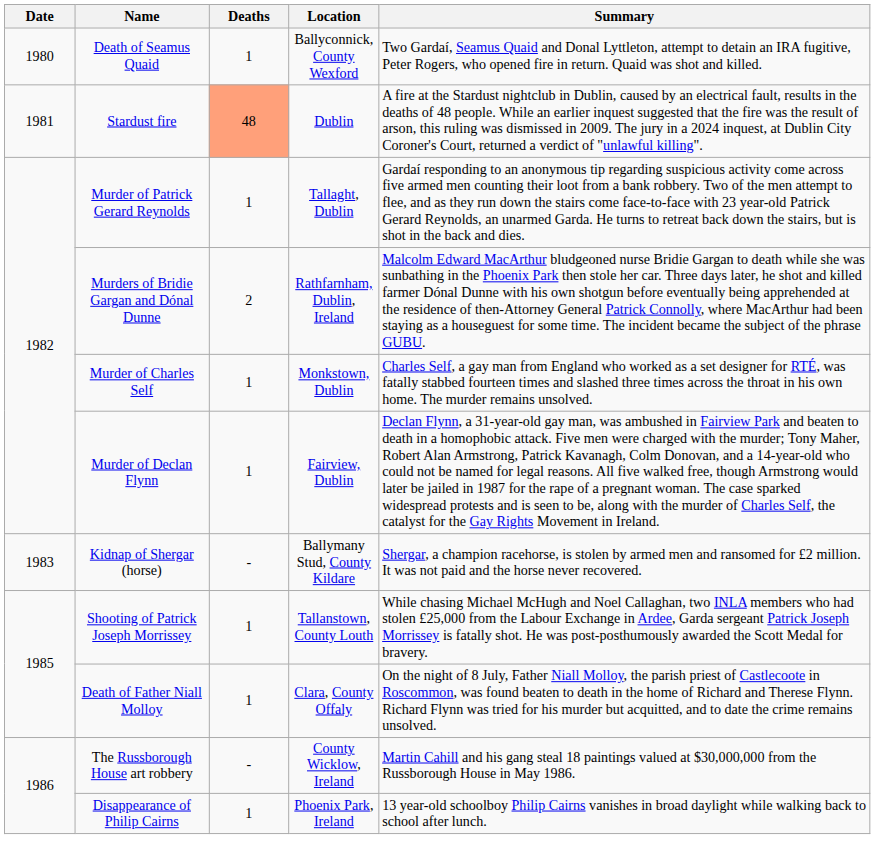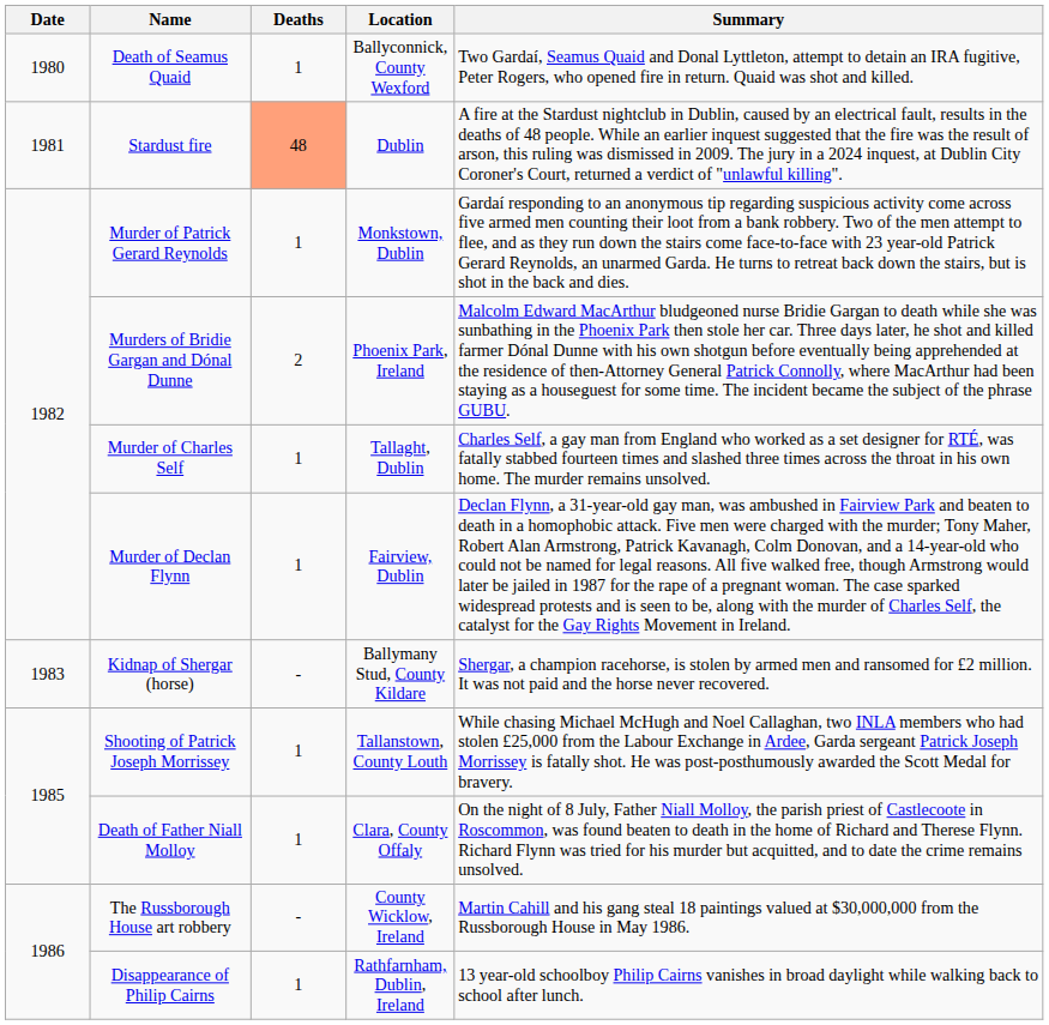Murder of Patrick Gerard Reynolds | Location: Tallaght, Dublin -> Monkstown, Dublin
Murders of Bridie Gargan and Dónal Dunne | Location: Rathfarnham, Dublin, Ireland -> Phoenix Park, Ireland
Murder of Charles Self | Location: Monkstown, Dublin -> Tallaght, Dublin
Disappearance of Philip Cairns | Location: Phoenix Park, Ireland -> Rathfarnham, Dublin, Ireland
